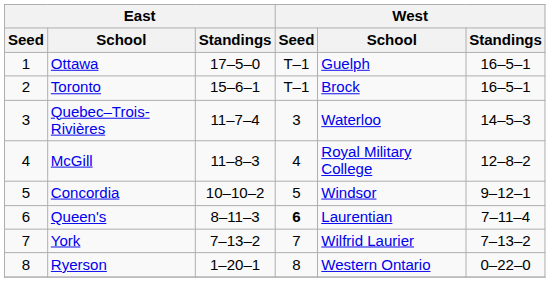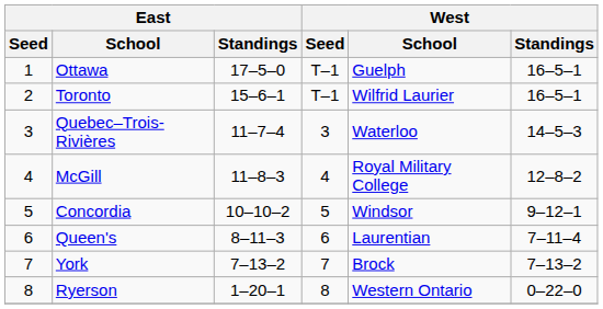Toronto | West / School: Brock -> Wilfrid Laurier
Queen's | West / Seed: bold -> normal
York | West / School: Wilfrid Laurier -> Brock
